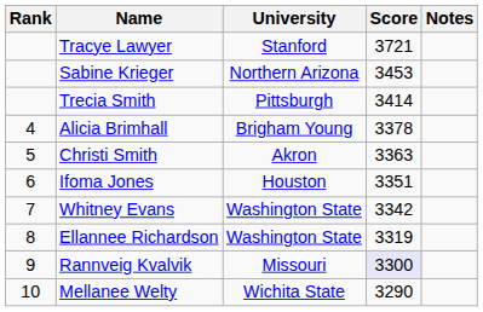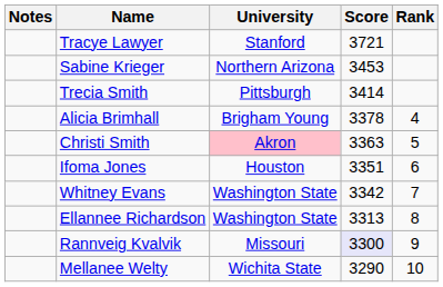columns swapped: Rank <-> Notes
Christi Smith | University: no background -> pink background
Ellannee Richardson | Score: 3319 -> 3313
